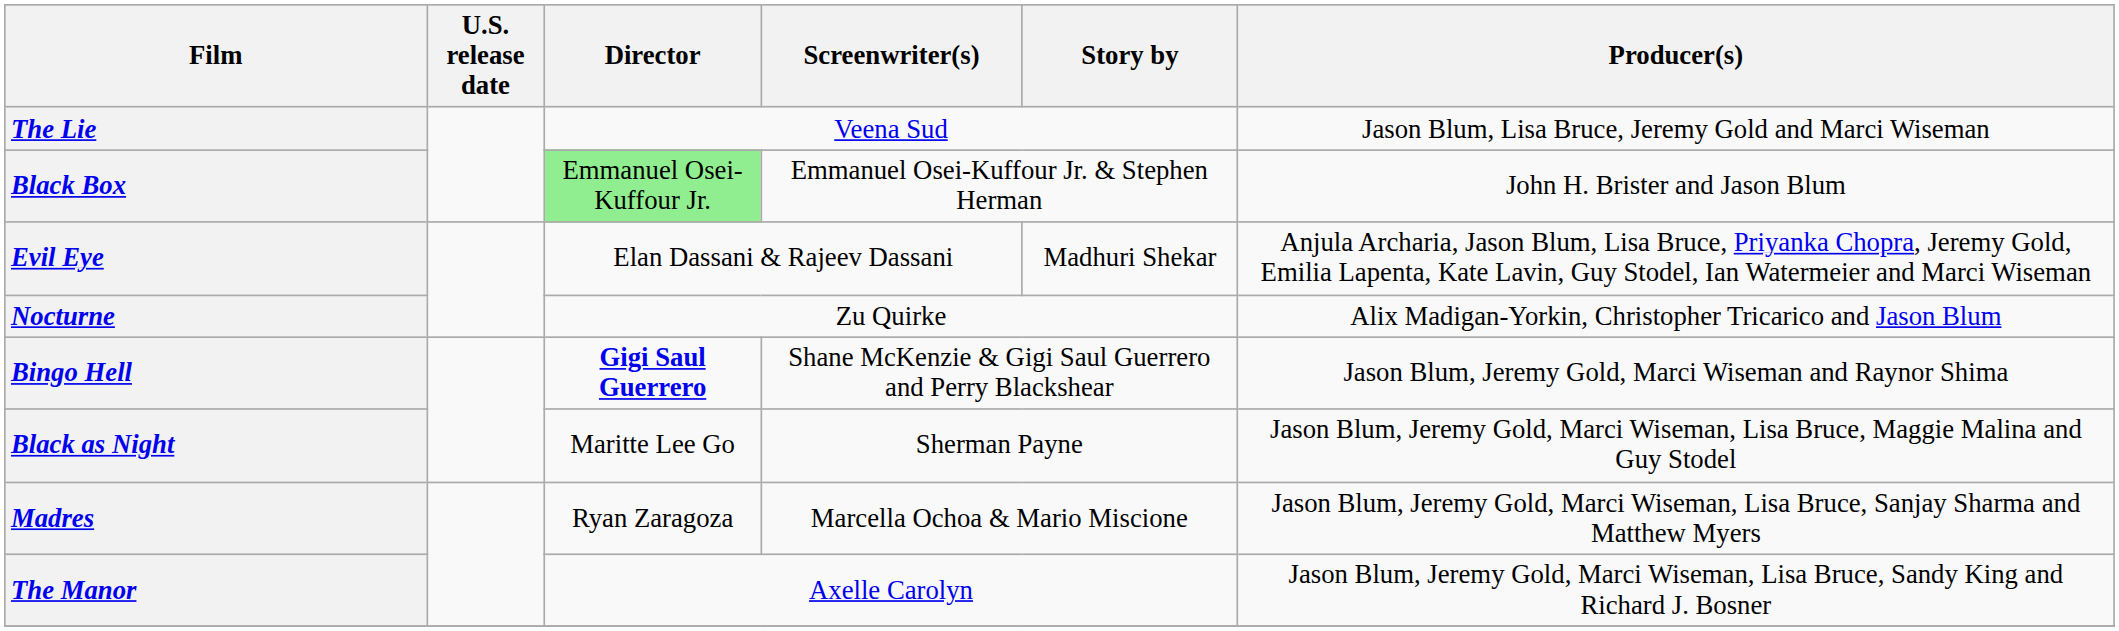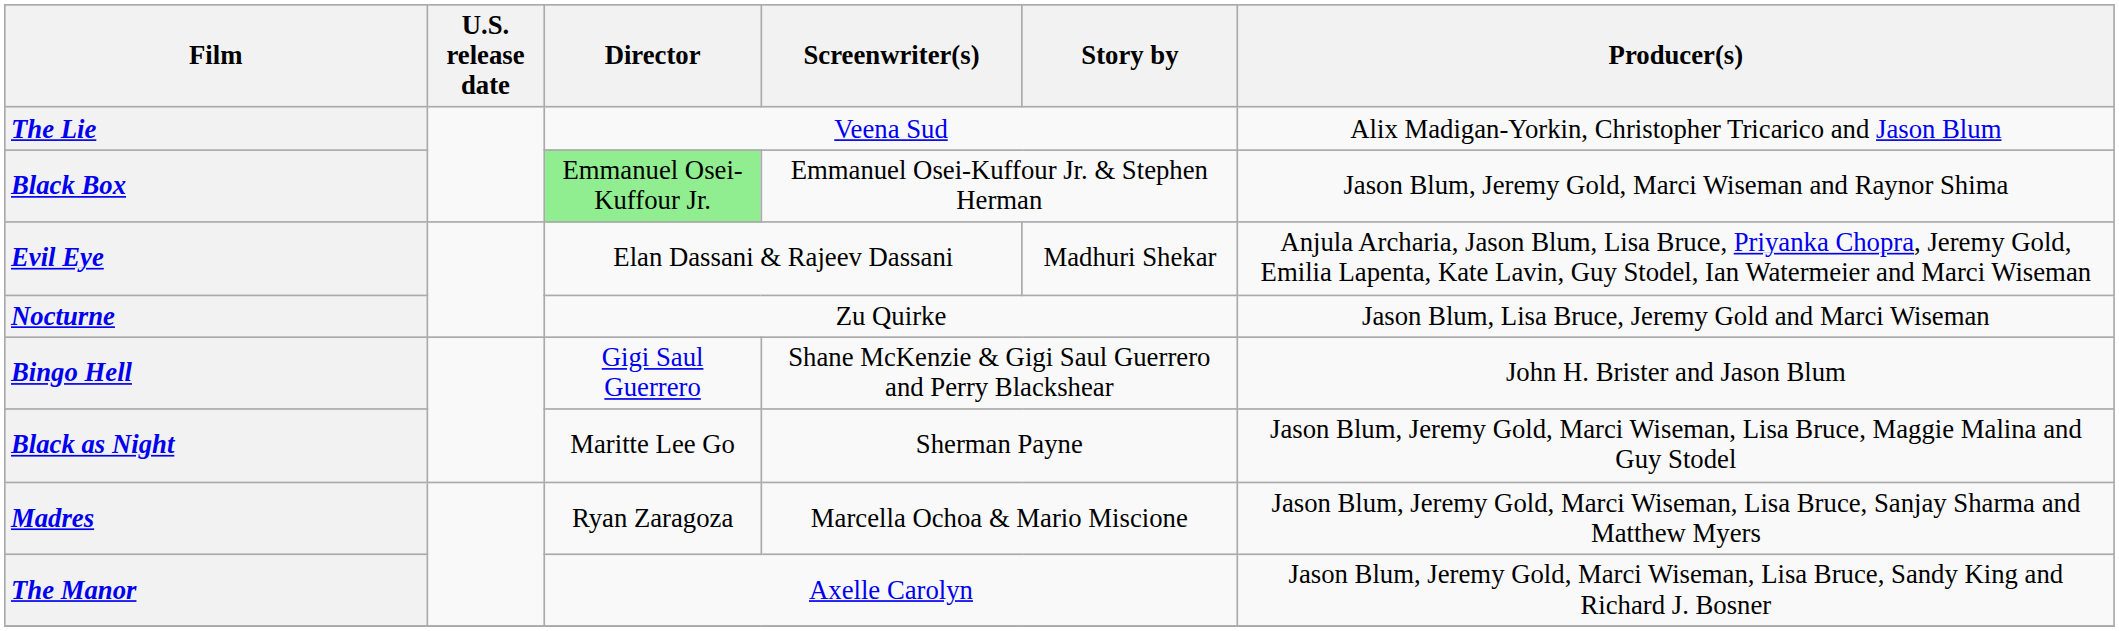The Lie | Producer(s): Jason Blum, Lisa Bruce, Jeremy Gold and Marci Wiseman -> Alix Madigan-Yorkin, Christopher Tricarico and Jason Blum
Black Box | Producer(s): John H. Brister and Jason Blum -> Jason Blum, Jeremy Gold, Marci Wiseman and Raynor Shima
Nocturne | Producer(s): Alix Madigan-Yorkin, Christopher Tricarico and Jason Blum -> Jason Blum, Lisa Bruce, Jeremy Gold and Marci Wiseman
Bingo Hell | Director: bold -> normal
Bingo Hell | Producer(s): Jason Blum, Jeremy Gold, Marci Wiseman and Raynor Shima -> John H. Brister and Jason Blum
